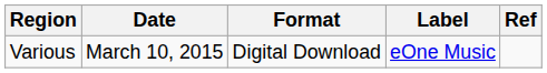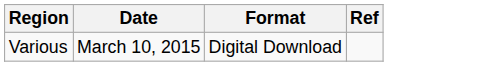- column: Label | eOne Music
